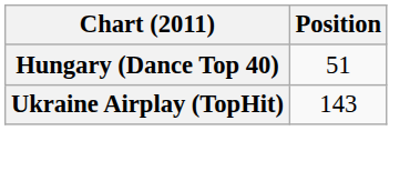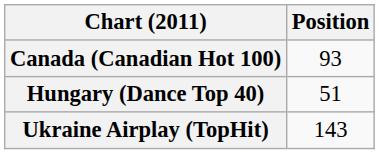+ row: Canada (Canadian Hot 100) | 93
